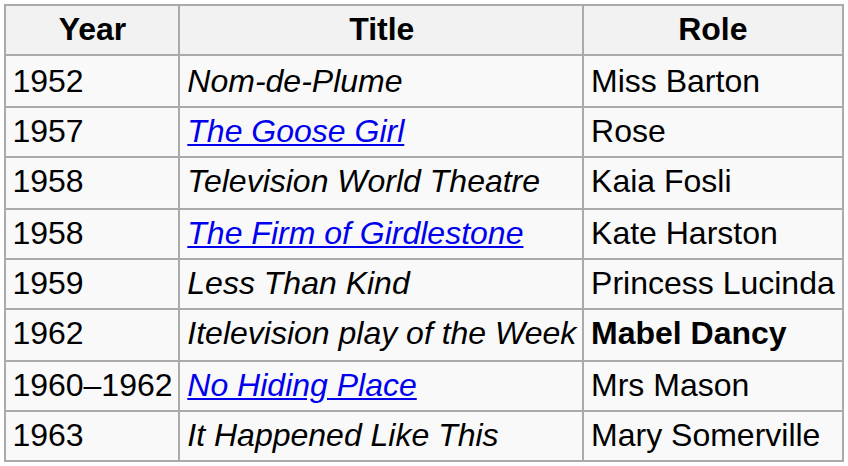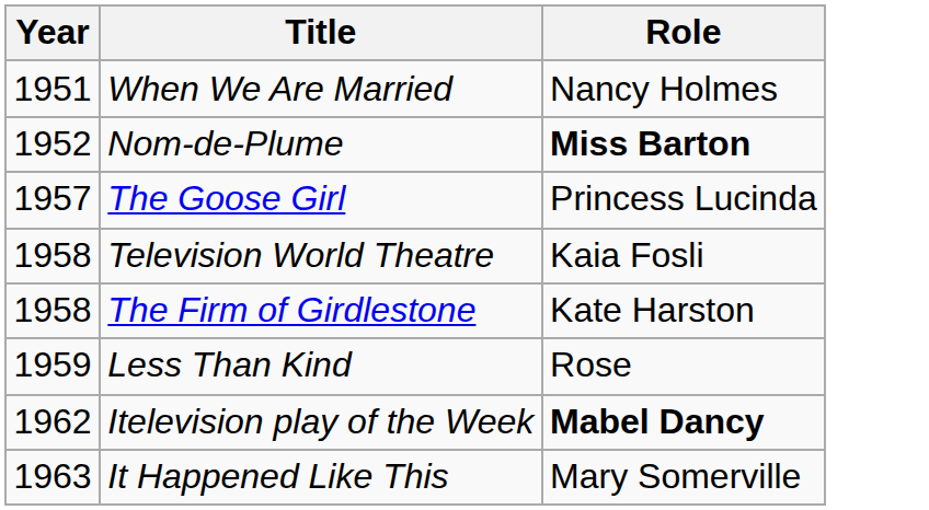+ row: 1951 | When We Are Married | Nancy Holmes
Nom-de-Plume | Role: normal -> bold
The Goose Girl | Role: Rose -> Princess Lucinda
Less Than Kind | Role: Princess Lucinda -> Rose
- row: 1960–1962 | No Hiding Place | Mrs Mason
